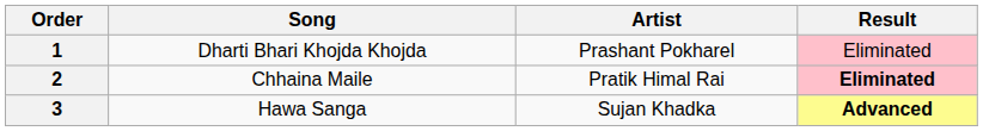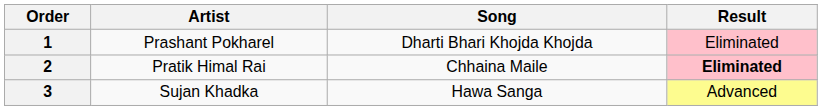columns swapped: Artist <-> Song
3 | Result: bold -> normal
